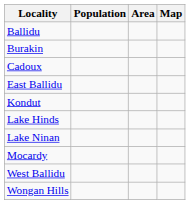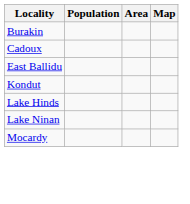- row: Ballidu
- row: West Ballidu
- row: Wongan Hills
